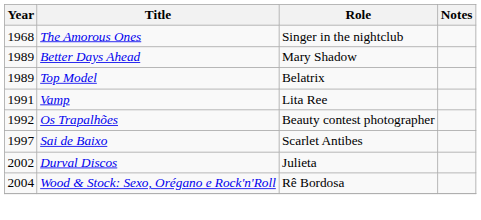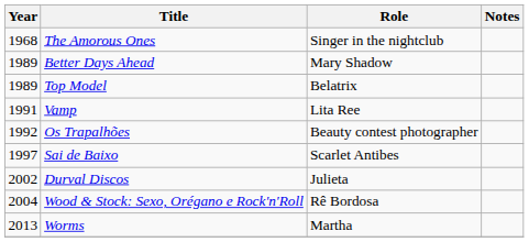+ row: 2013 | Worms | Martha
